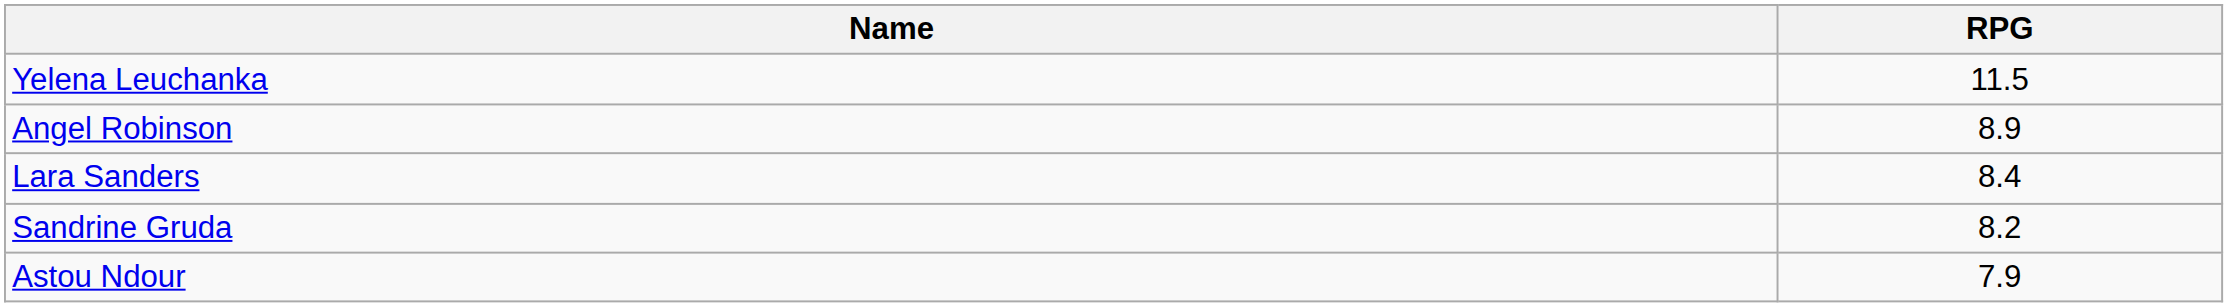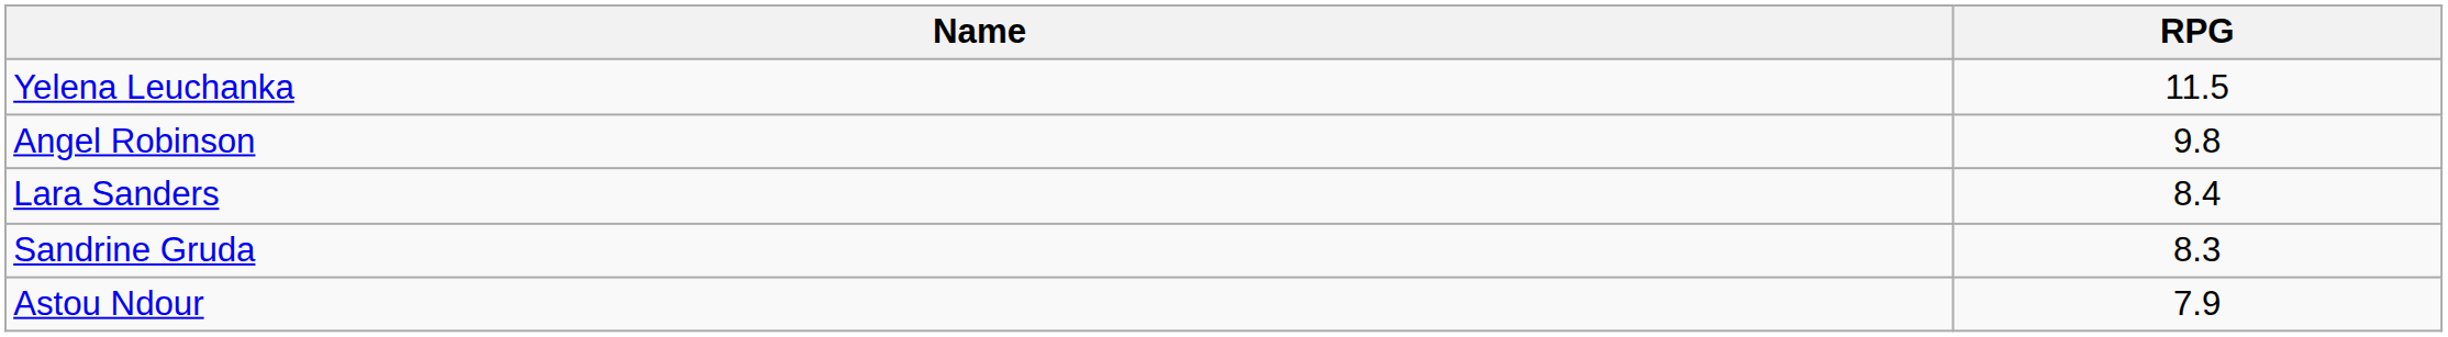Angel Robinson | RPG: 8.9 -> 9.8
Sandrine Gruda | RPG: 8.2 -> 8.3
